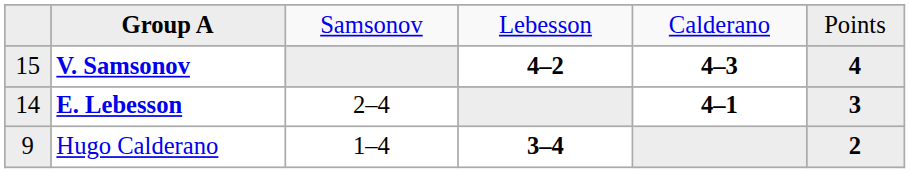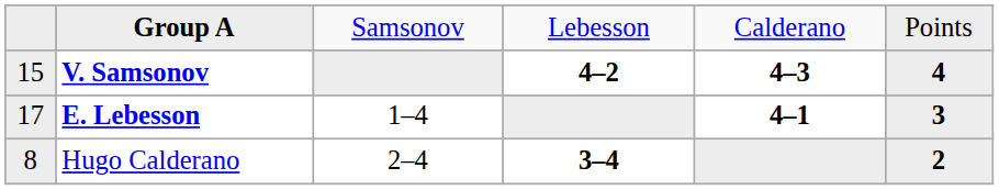E. Lebesson | column 1: 14 -> 17
E. Lebesson | column 3: 2–4 -> 1–4
Hugo Calderano | column 1: 9 -> 8
Hugo Calderano | column 3: 1–4 -> 2–4
